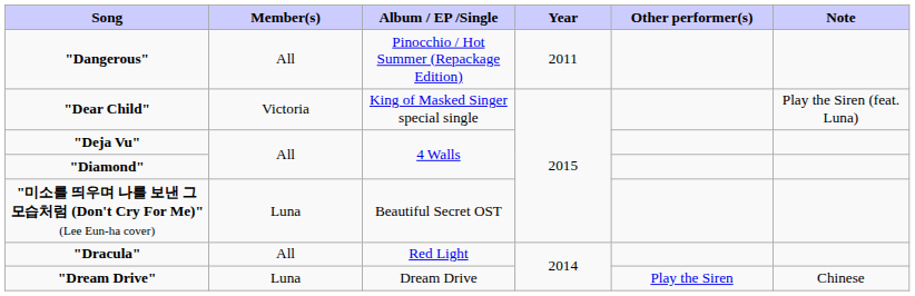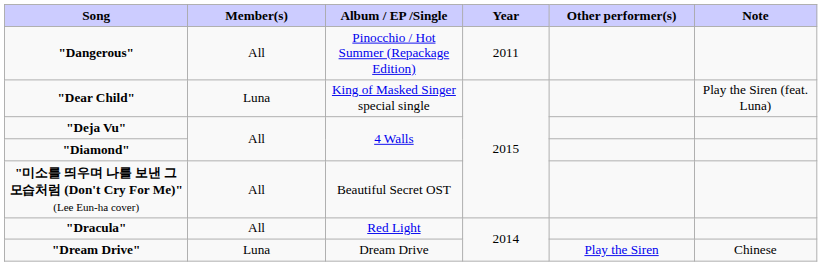"Dear Child" | Member(s): Victoria -> Luna
"미소를 띄우며 나를 보낸 그 모습처럼 (Don't Cry For Me)"(Lee Eun-ha cover) | Member(s): Luna -> All
